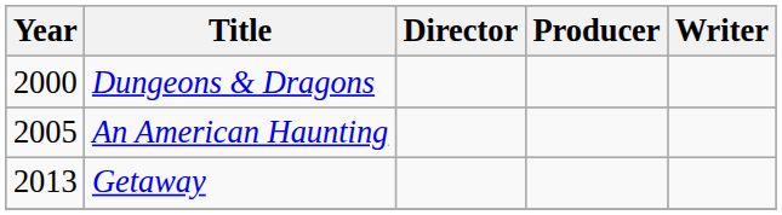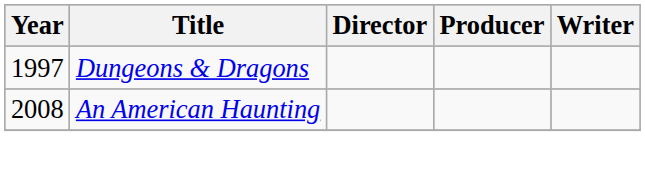Dungeons & Dragons | Year: 2000 -> 1997
An American Haunting | Year: 2005 -> 2008
- row: 2013 | Getaway
